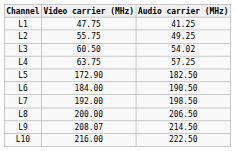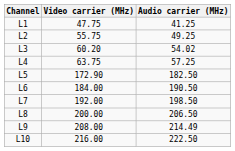L3 | Video carrier (MHz): 60.50 -> 60.20
L9 | Video carrier (MHz): 208.07 -> 208.00
L9 | Audio carrier (MHz): 214.50 -> 214.49
